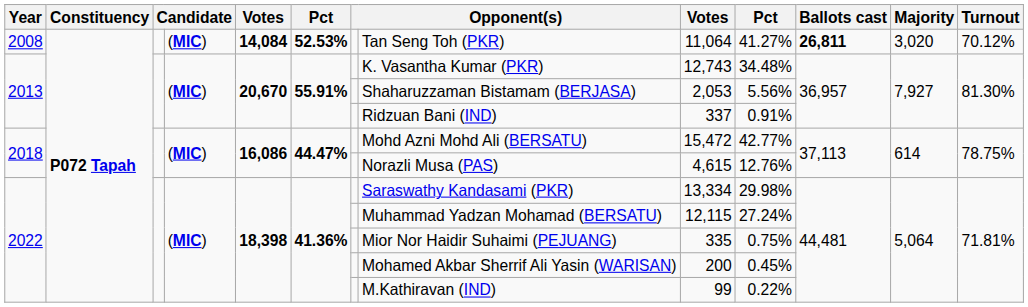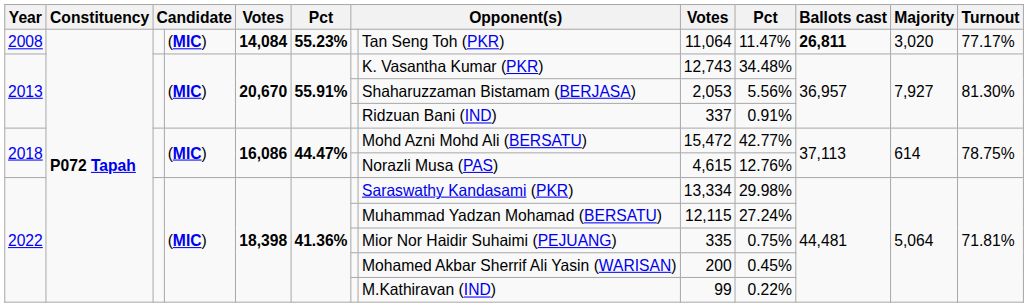2008 | column 6: 52.53% -> 55.23%
2008 | column 10: 41.27% -> 11.47%
2008 | Turnout: 70.12% -> 77.17%
